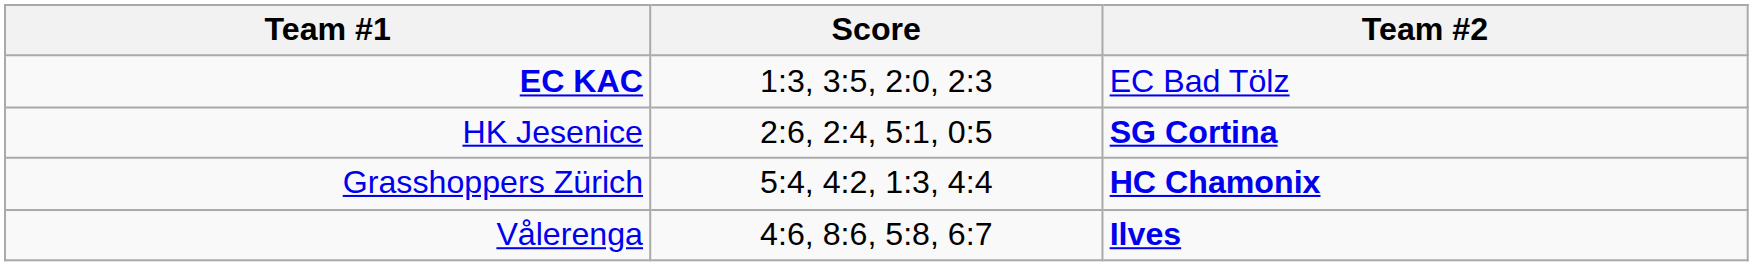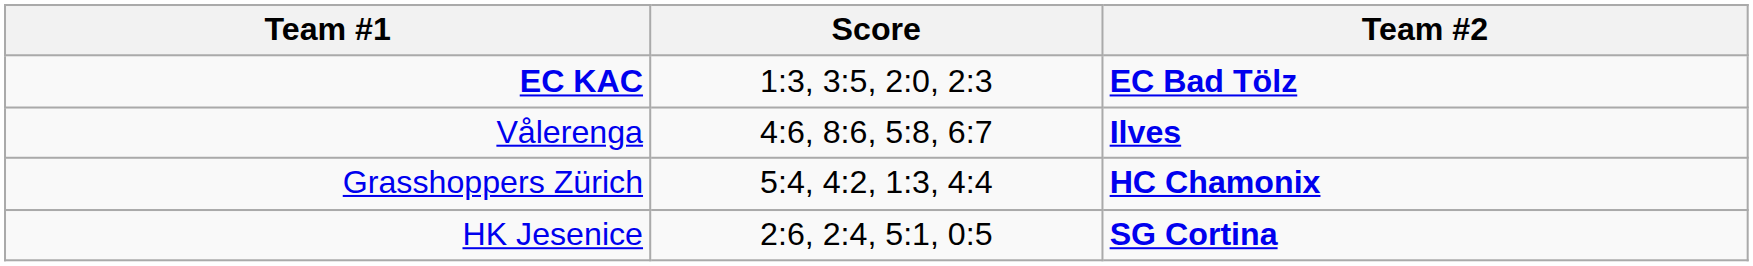EC KAC | Team #2: normal -> bold
rows swapped: Vålerenga <-> HK Jesenice
